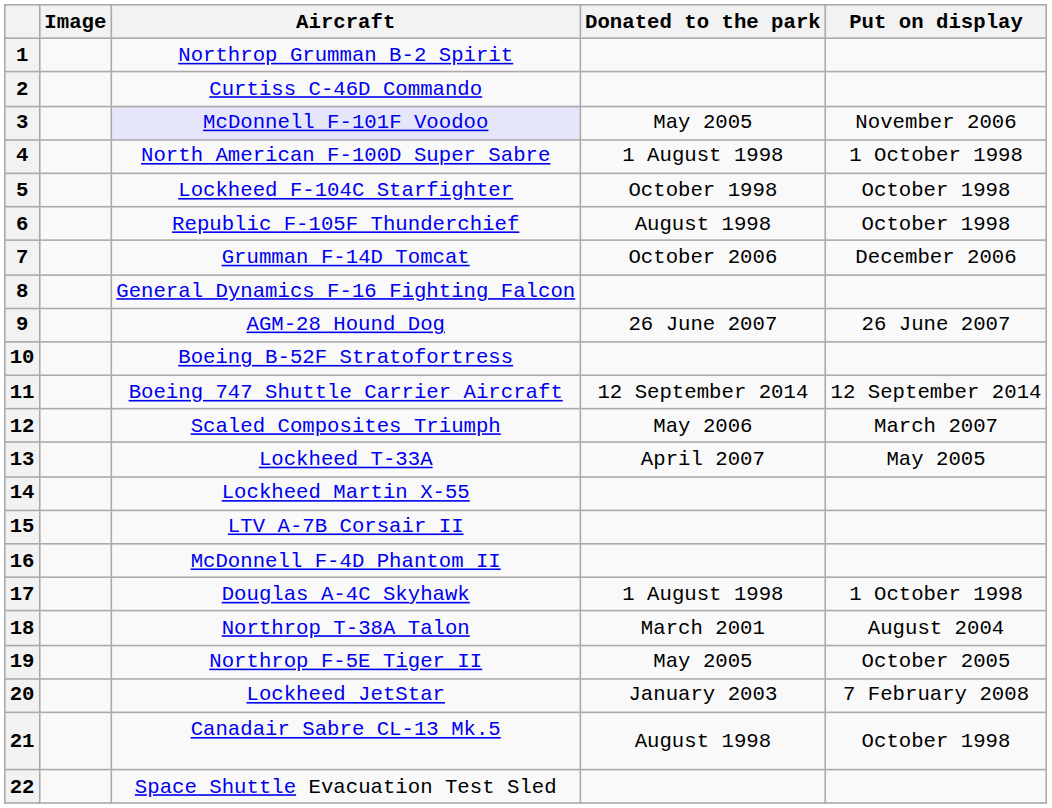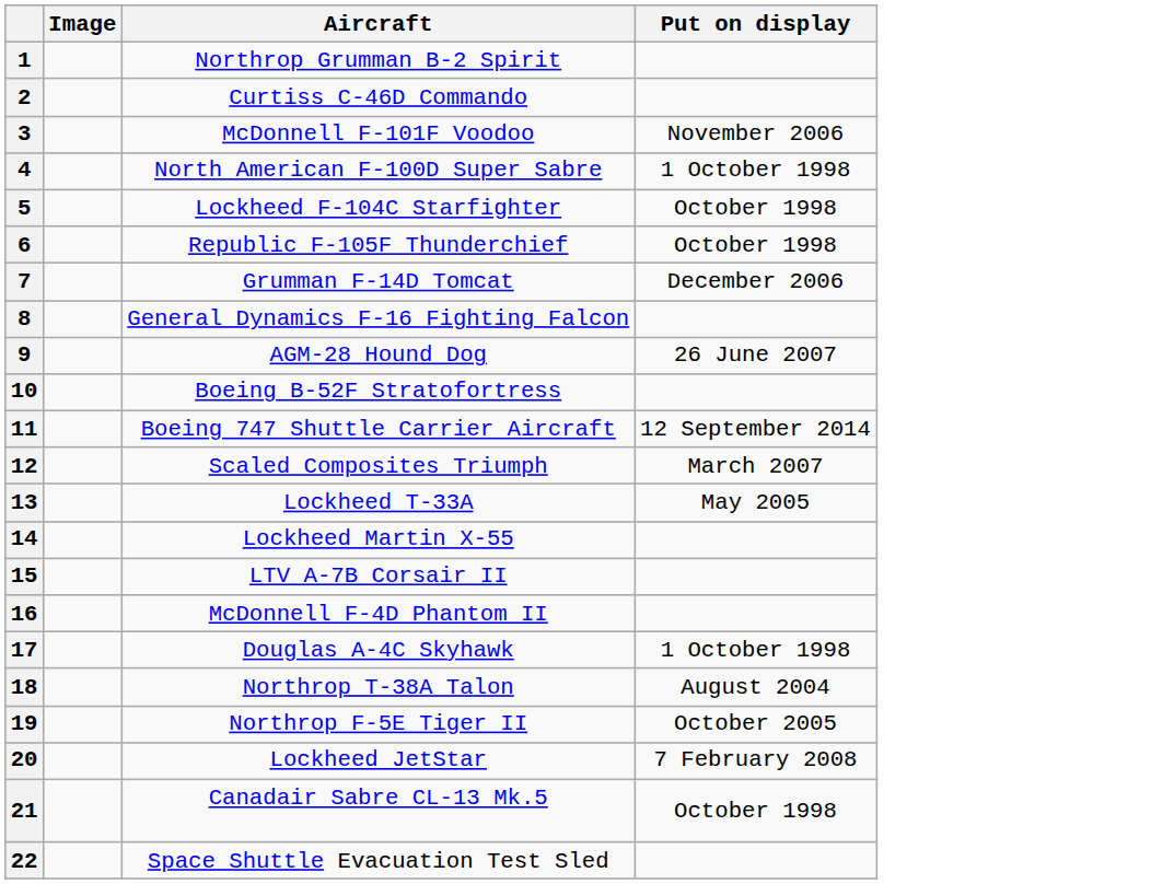- column: Donated to the park | May 2005 | 1 August 1998 | October 1998 | August 1998 | October 2006 | 26 June 2007 | 12 September 2014 | May 2006 | April 2007 | 1 August 1998 | March 2001 | May 2005 | January 2003 | August 1998
3 | Aircraft: lavender background -> no background
